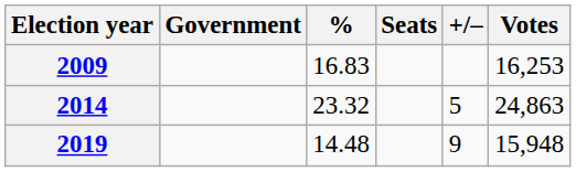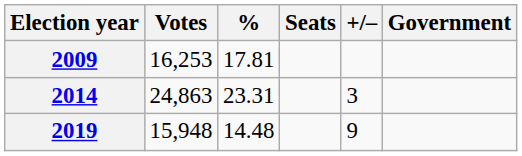columns swapped: Votes <-> Government
2009 | %: 16.83 -> 17.81
2014 | %: 23.32 -> 23.31
2014 | +/–: 5 -> 3
